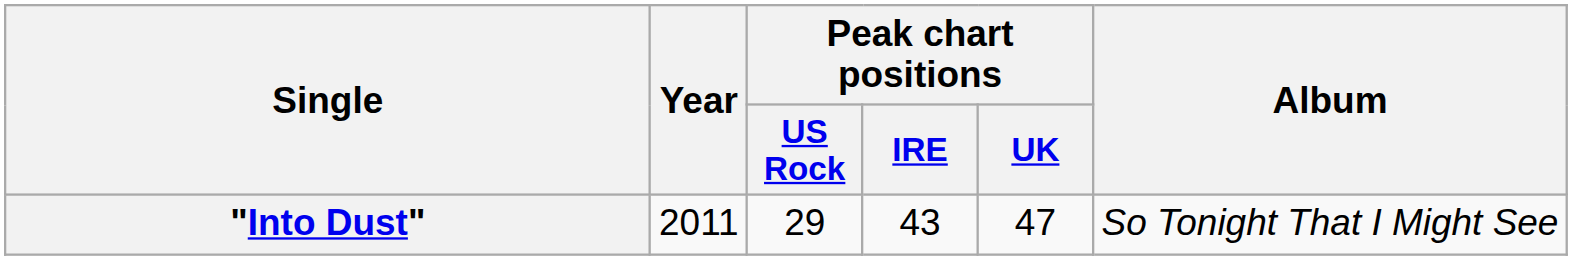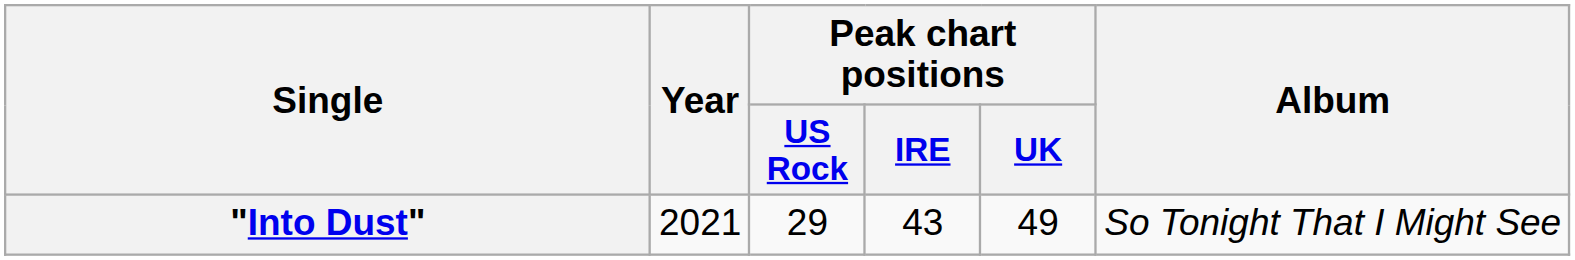"Into Dust" | Year: 2011 -> 2021
"Into Dust" | Peak chart positions / UK: 47 -> 49
